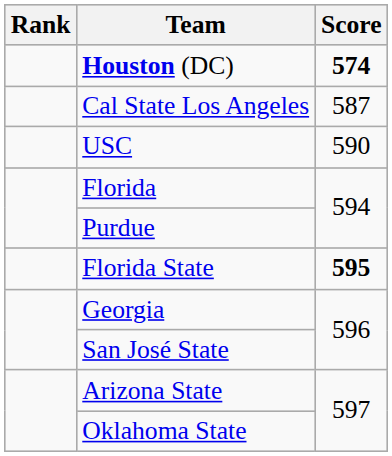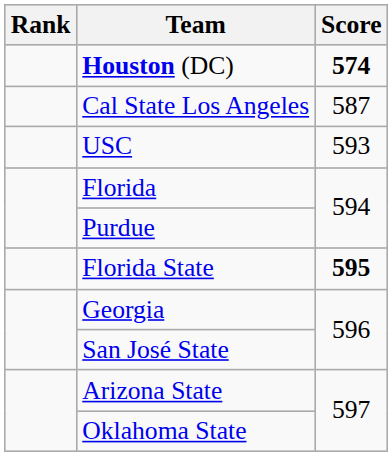USC | Score: 590 -> 593
